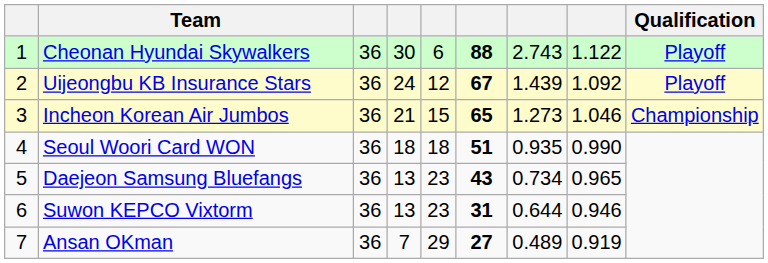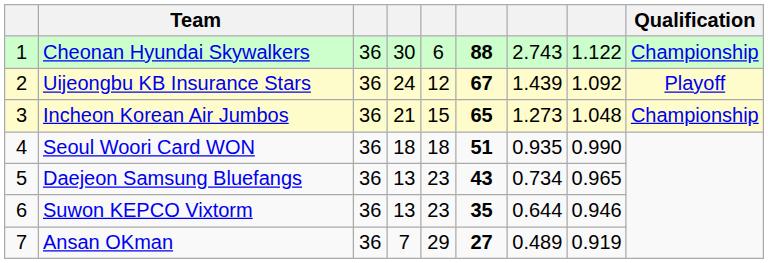Cheonan Hyundai Skywalkers | Qualification: Playoff -> Championship
Incheon Korean Air Jumbos | column 8: 1.046 -> 1.048
Suwon KEPCO Vixtorm | column 6: 31 -> 35
